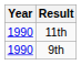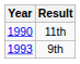9th | Year: 1990 -> 1993
